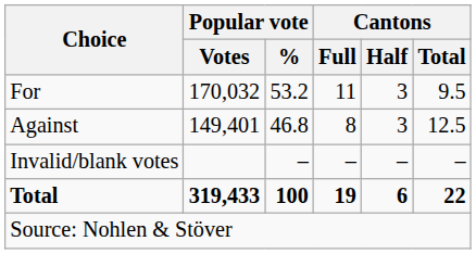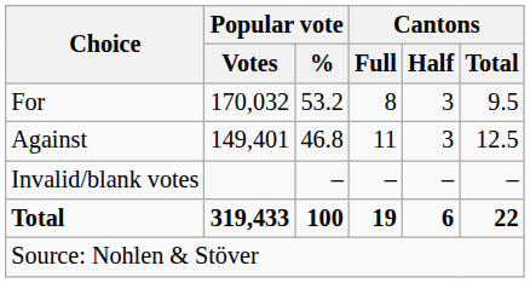For | Cantons / Full: 11 -> 8
Against | Cantons / Full: 8 -> 11
